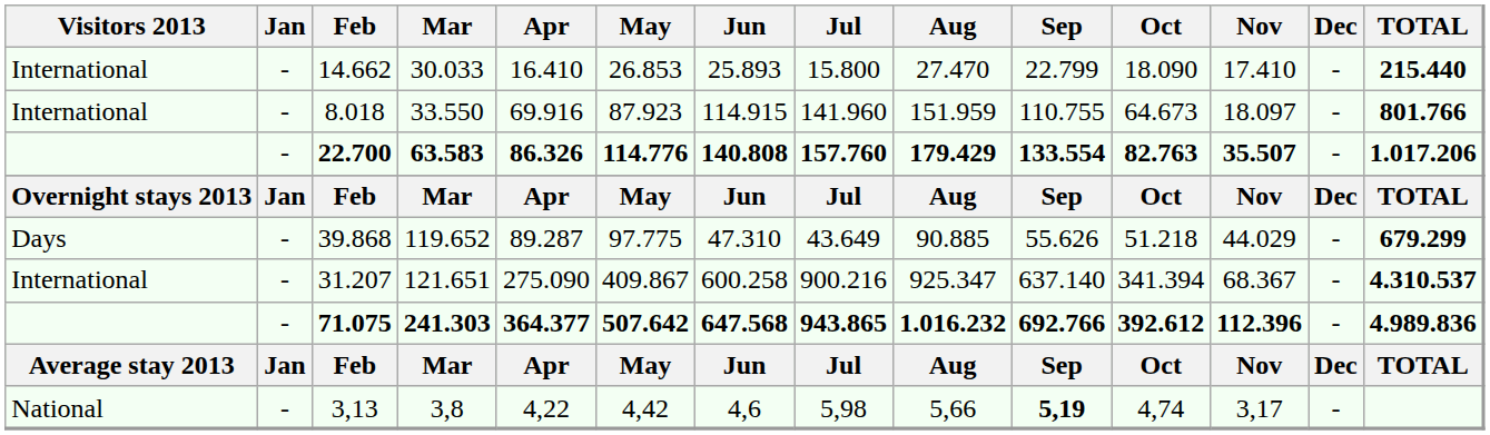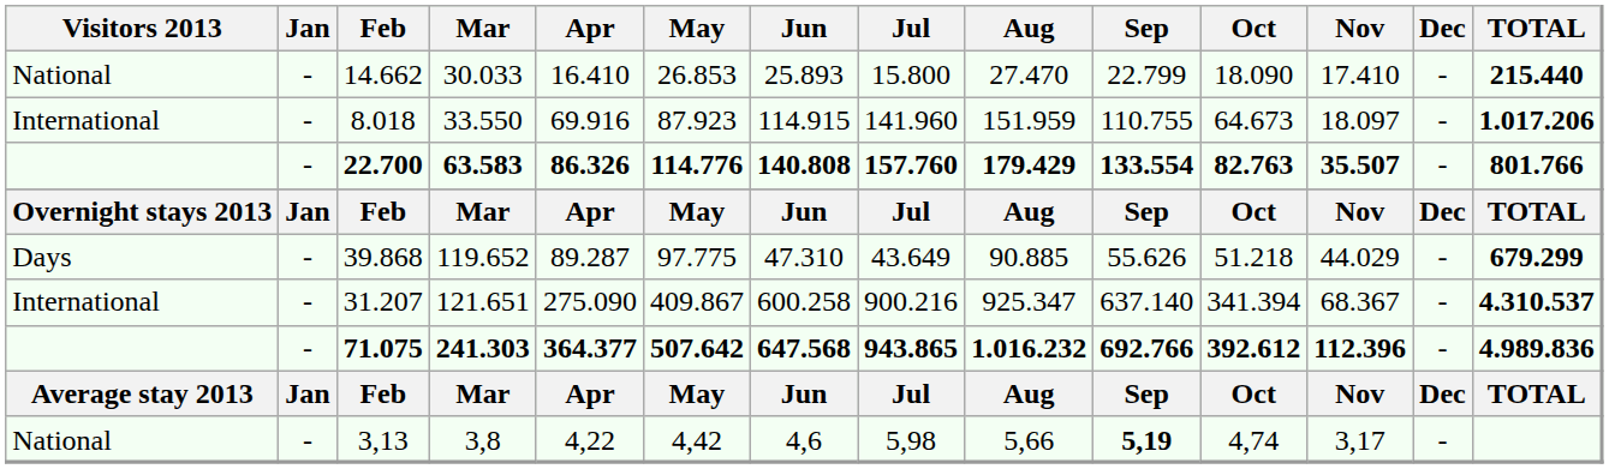14.662 | Visitors 2013: International -> National
8.018 | TOTAL: 801.766 -> 1.017.206
22.700 | TOTAL: 1.017.206 -> 801.766
